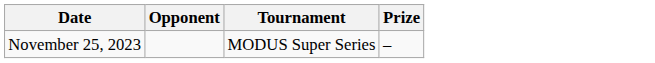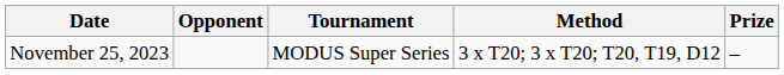+ column: Method | 3 x T20; 3 x T20; T20, T19, D12
